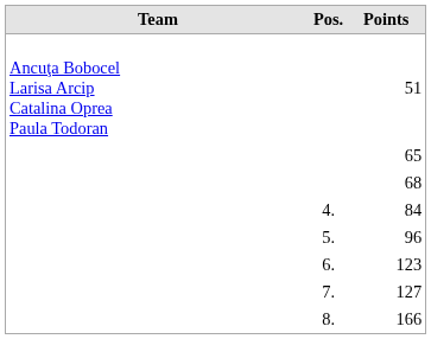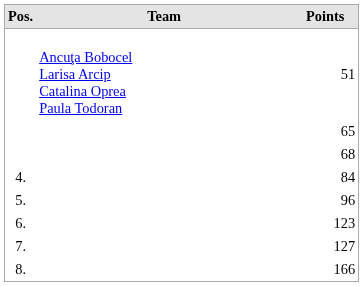columns swapped: Pos. <-> Team
